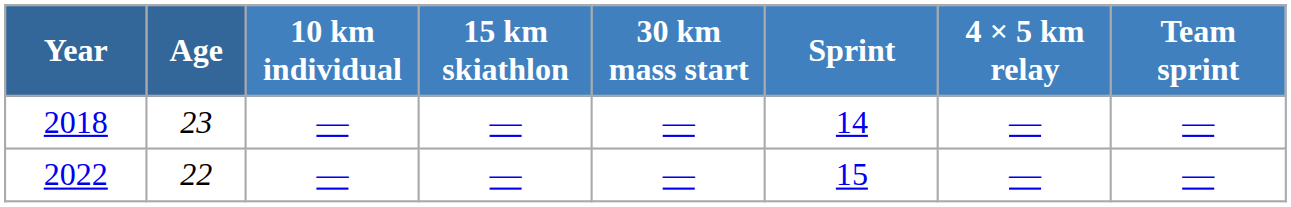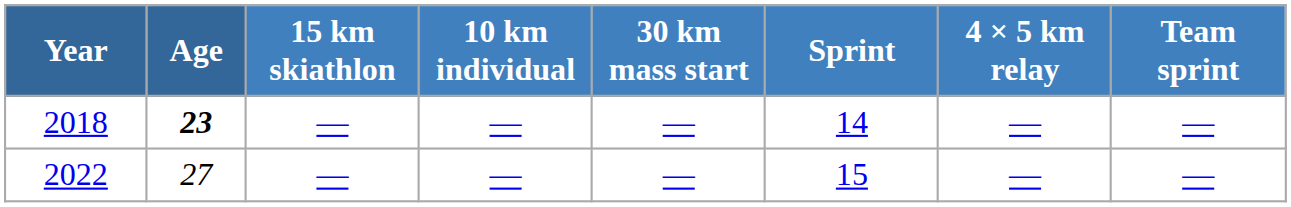columns swapped: 10 km individual <-> 15 km skiathlon
2018 | Age: normal -> bold
2022 | Age: 22 -> 27
